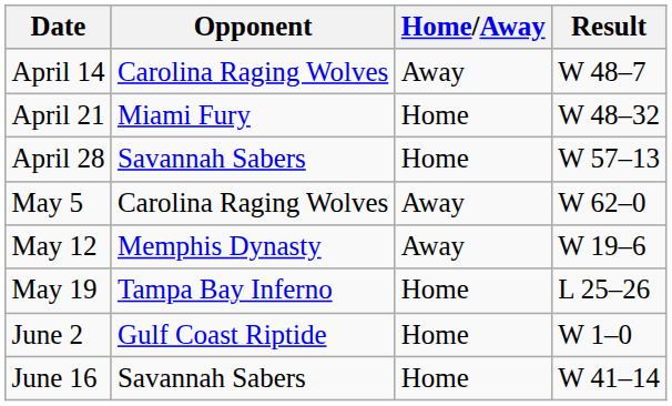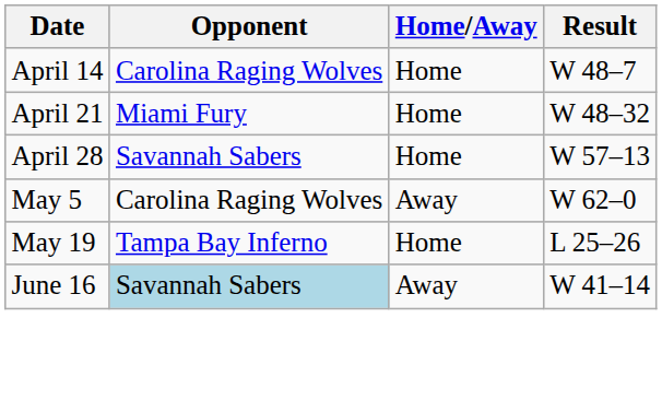April 14 | Home/Away: Away -> Home
- row: May 12 | Memphis Dynasty | Away | W 19–6
- row: June 2 | Gulf Coast Riptide | Home | W 1–0
June 16 | Opponent: no background -> lightblue background
June 16 | Home/Away: Home -> Away
